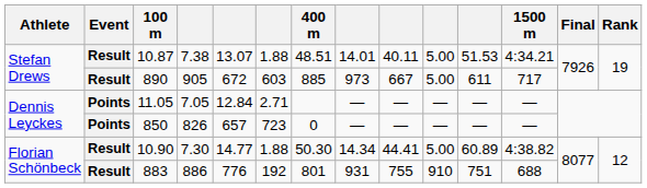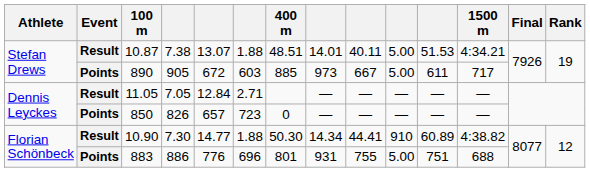890 | Event: Result -> Points
11.05 | Event: Points -> Result
10.90 | column 10: 5.00 -> 910
883 | Event: Result -> Points
883 | column 6: 192 -> 696
883 | column 10: 910 -> 5.00
